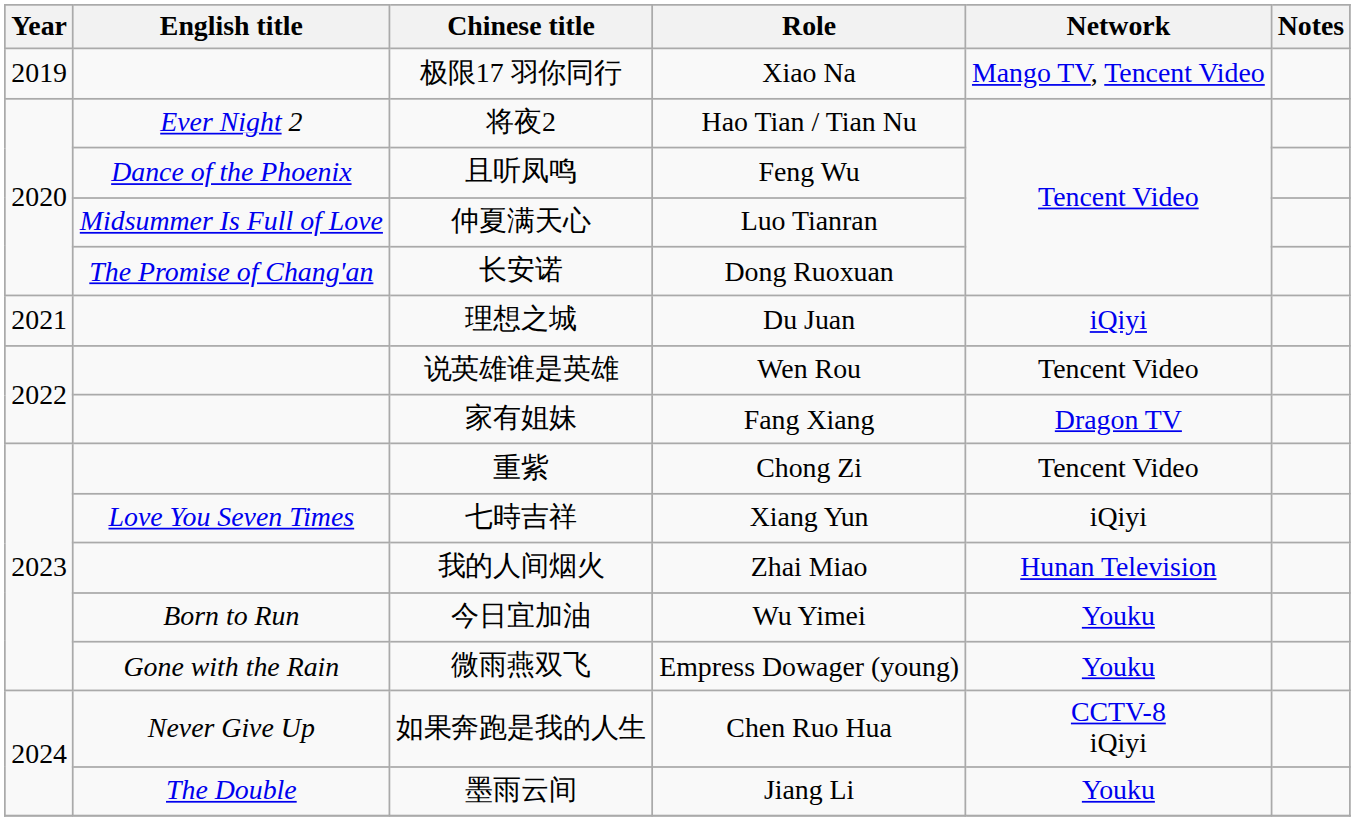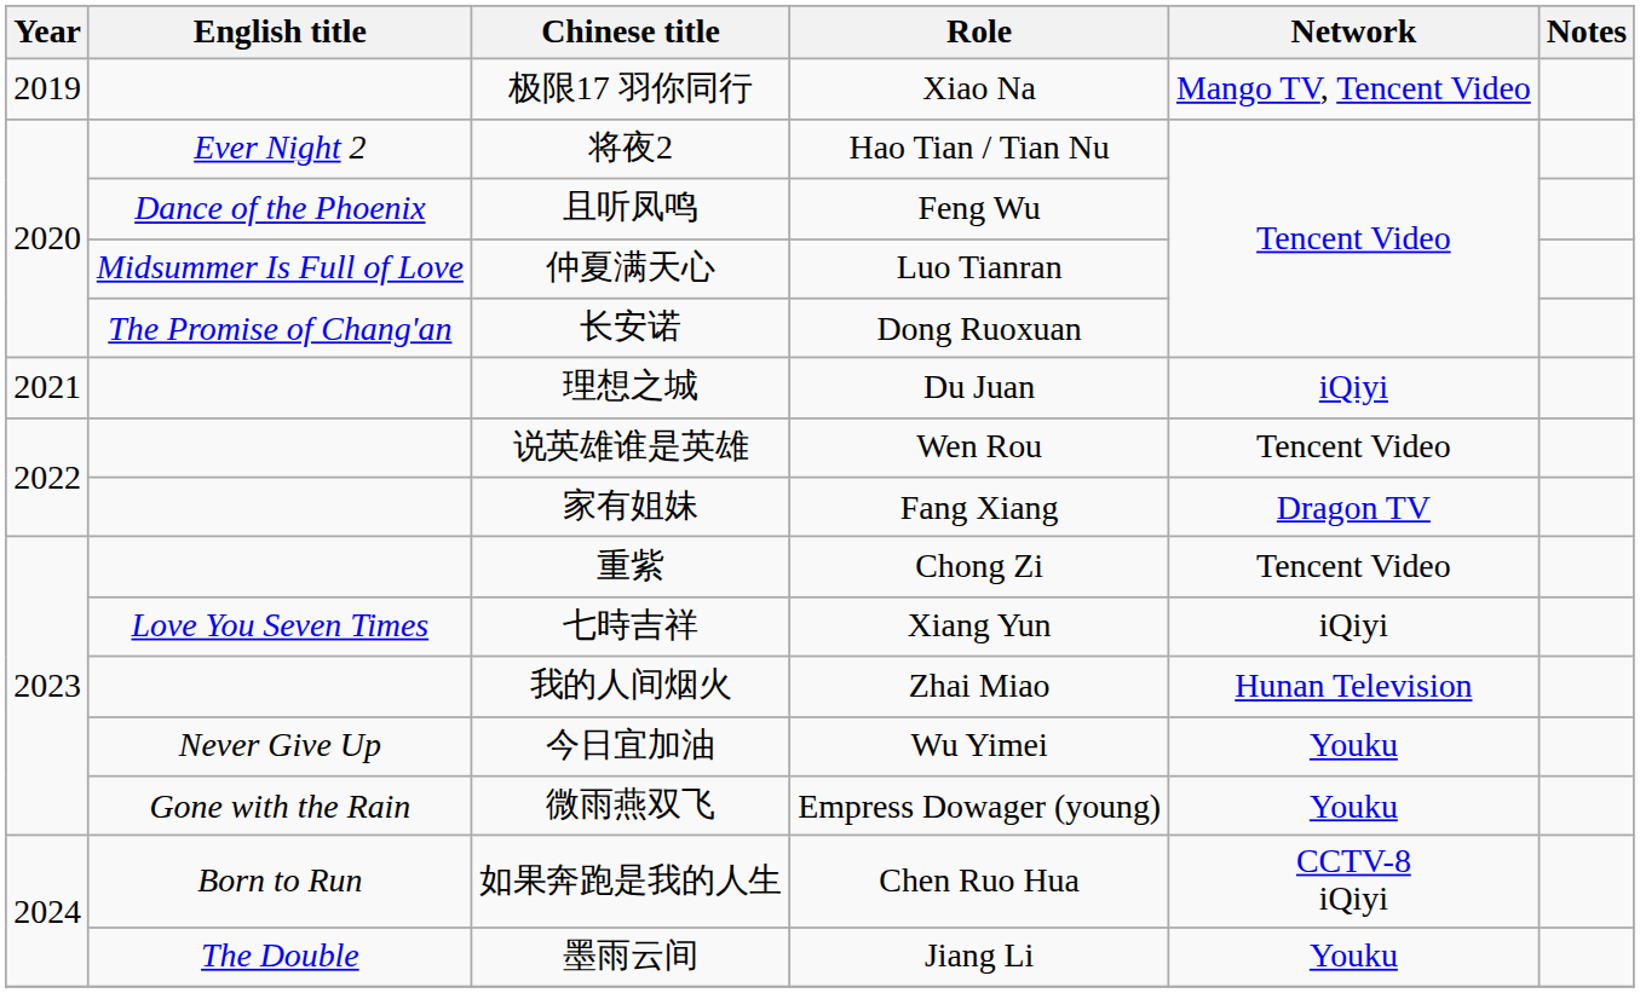今日宜加油 | English title: Born to Run -> Never Give Up
如果奔跑是我的人生 | English title: Never Give Up -> Born to Run
